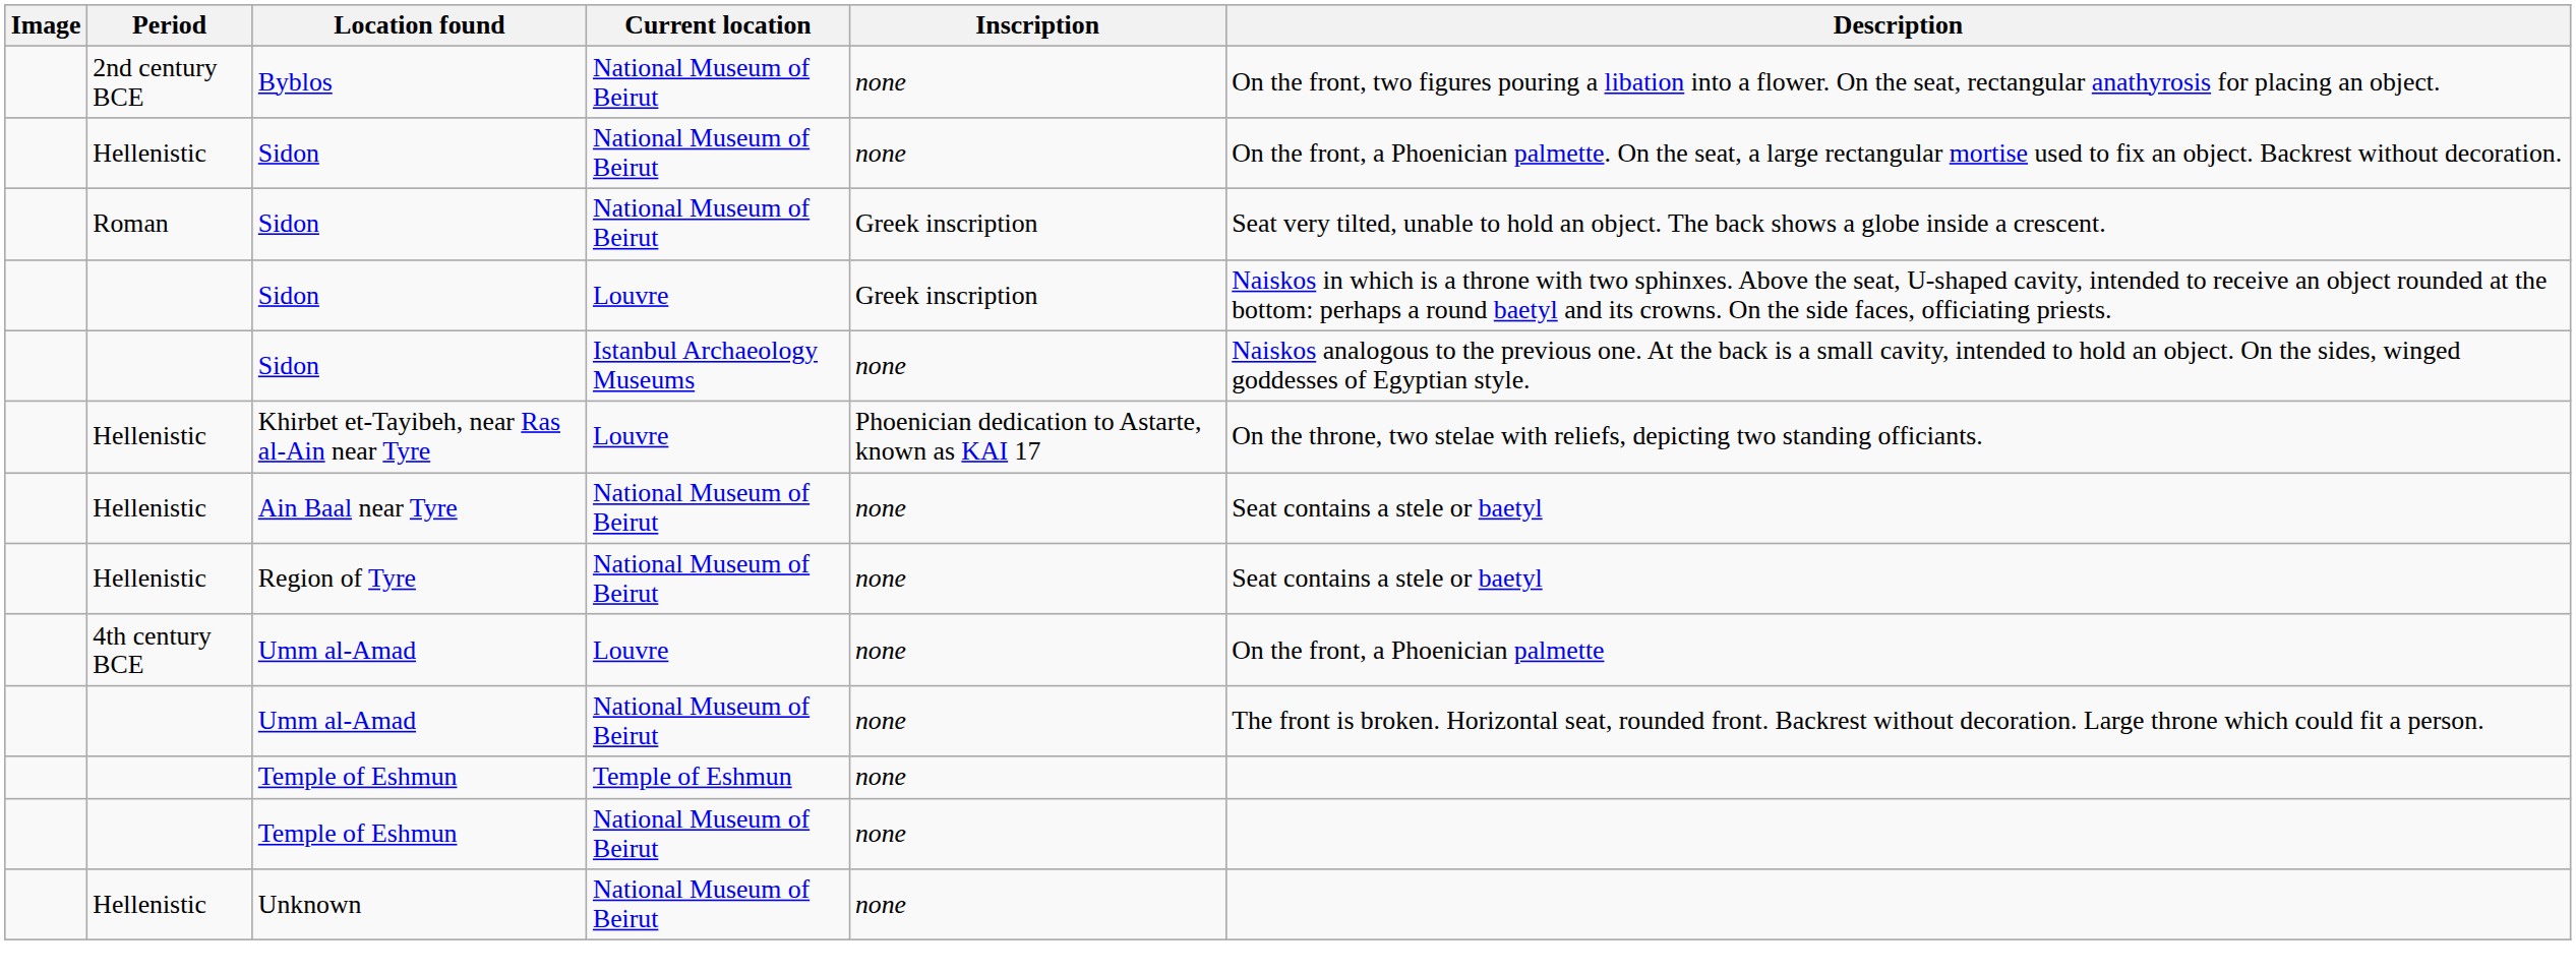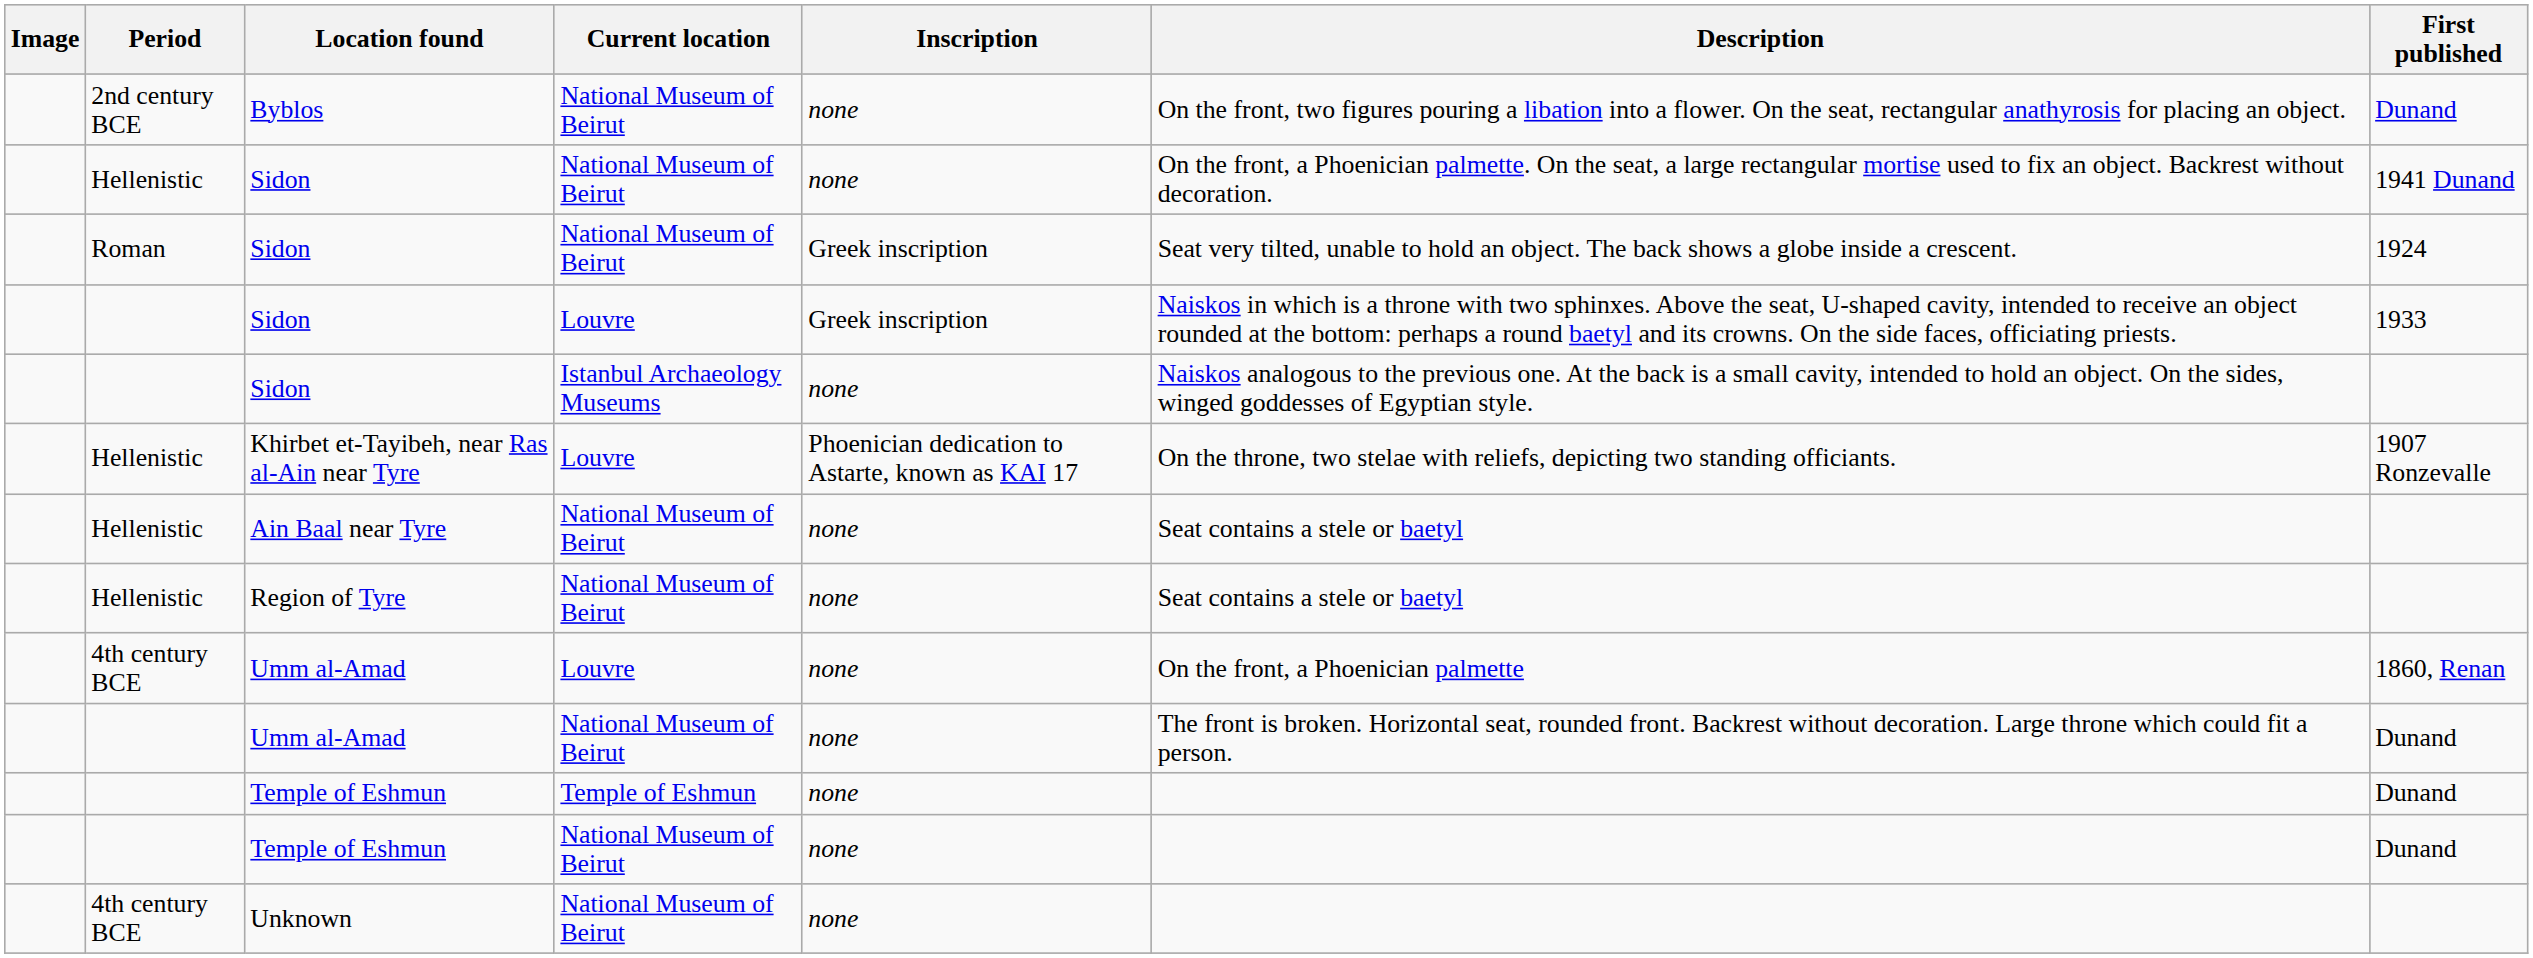+ column: First published | Dunand | 1941 Dunand | 1924 | 1933 | 1907 Ronzevalle | 1860, Renan | Dunand | Dunand | Dunand
Unknown | Period: Hellenistic -> 4th century BCE
